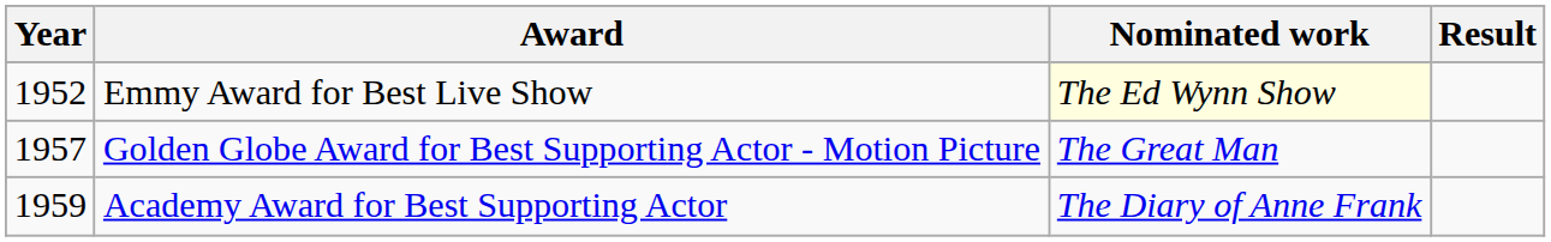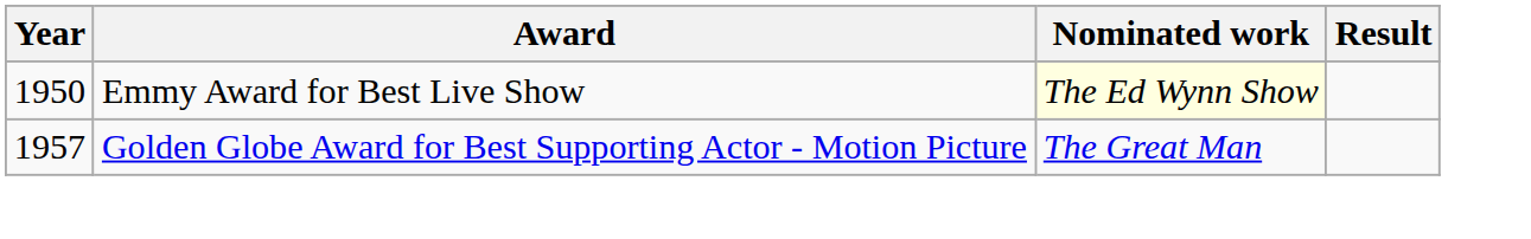Emmy Award for Best Live Show | Year: 1952 -> 1950
- row: 1959 | Academy Award for Best Supporting Actor | The Diary of Anne Frank
